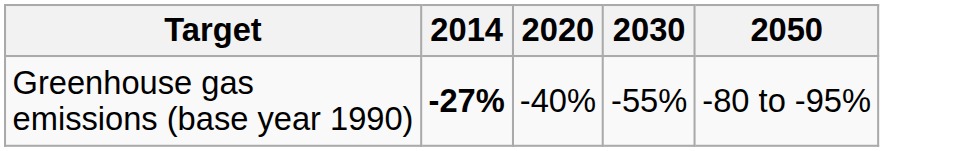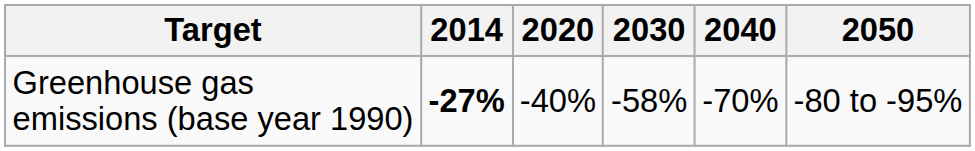+ column: 2040 | -70%
Greenhouse gas emissions (base year 1990) | 2030: -55% -> -58%
